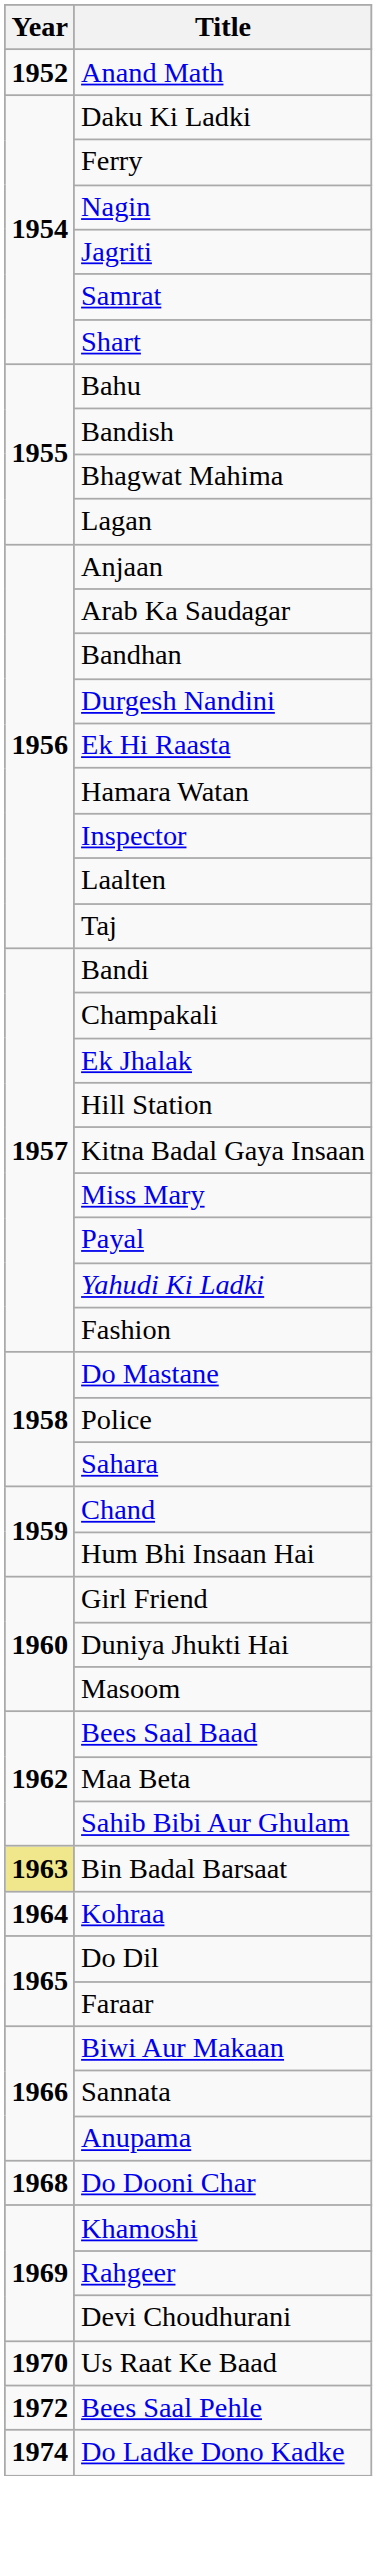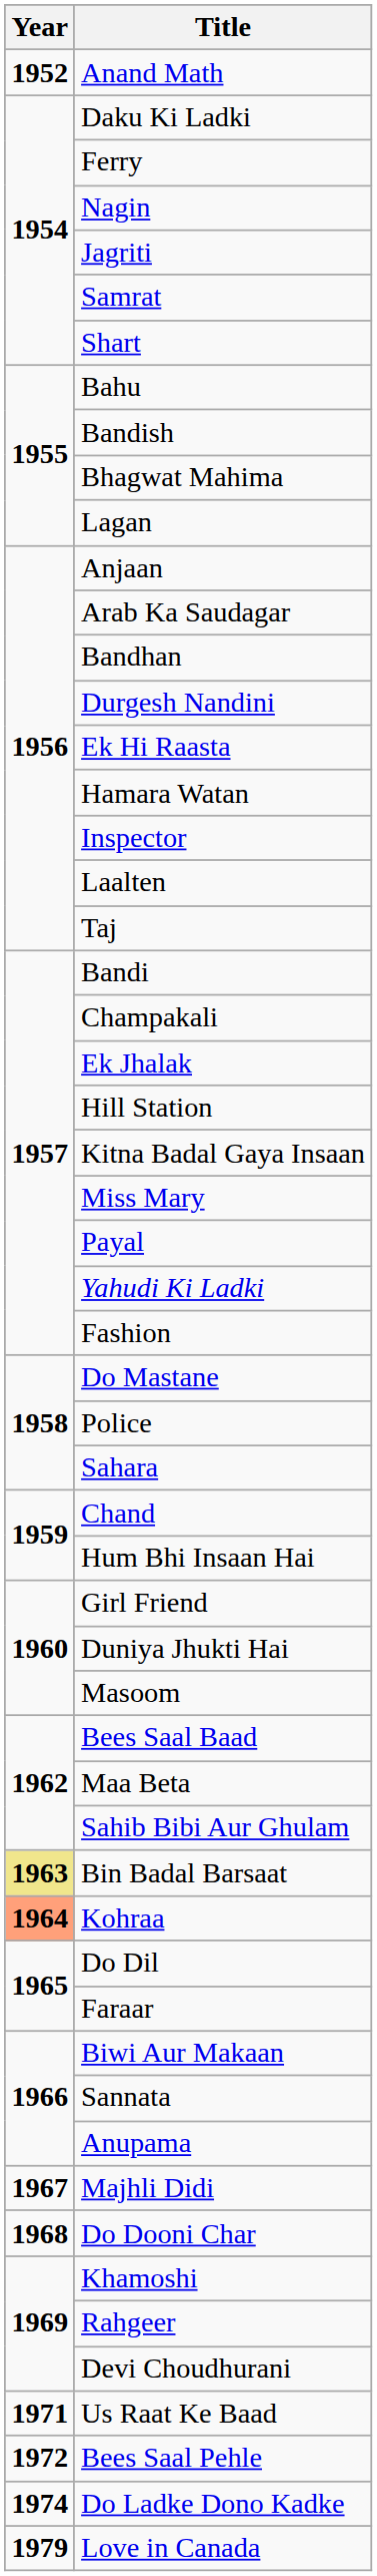Kohraa | Year: no background -> lightsalmon background
+ row: 1967 | Majhli Didi
Us Raat Ke Baad | Year: 1970 -> 1971
+ row: 1979 | Love in Canada
